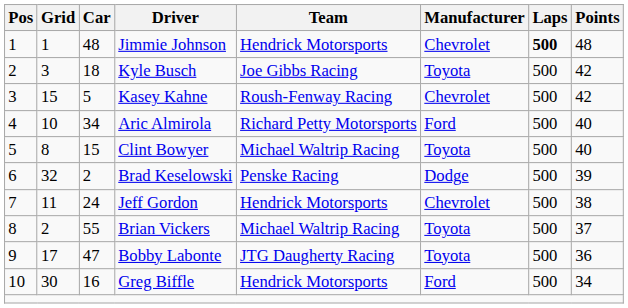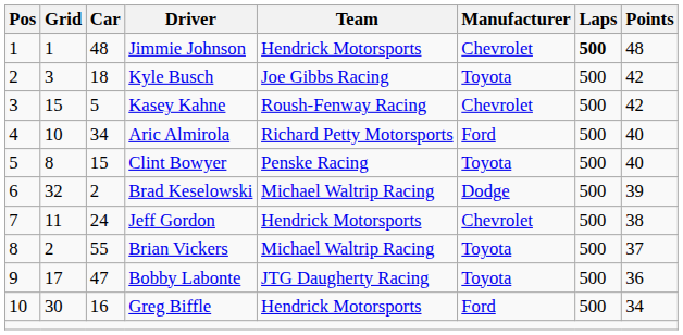Clint Bowyer | Team: Michael Waltrip Racing -> Penske Racing
Brad Keselowski | Team: Penske Racing -> Michael Waltrip Racing
